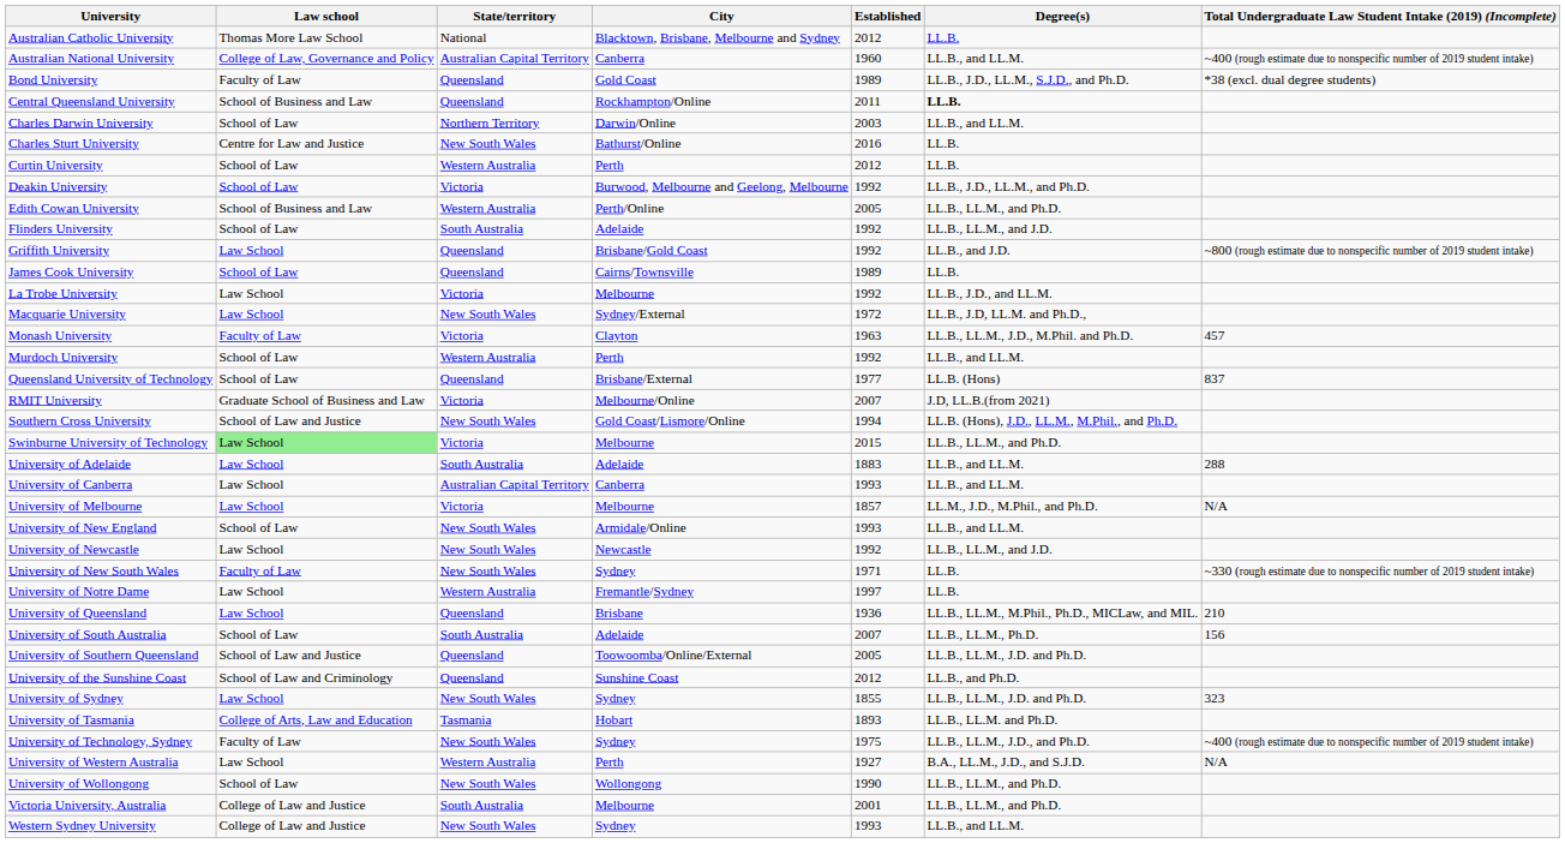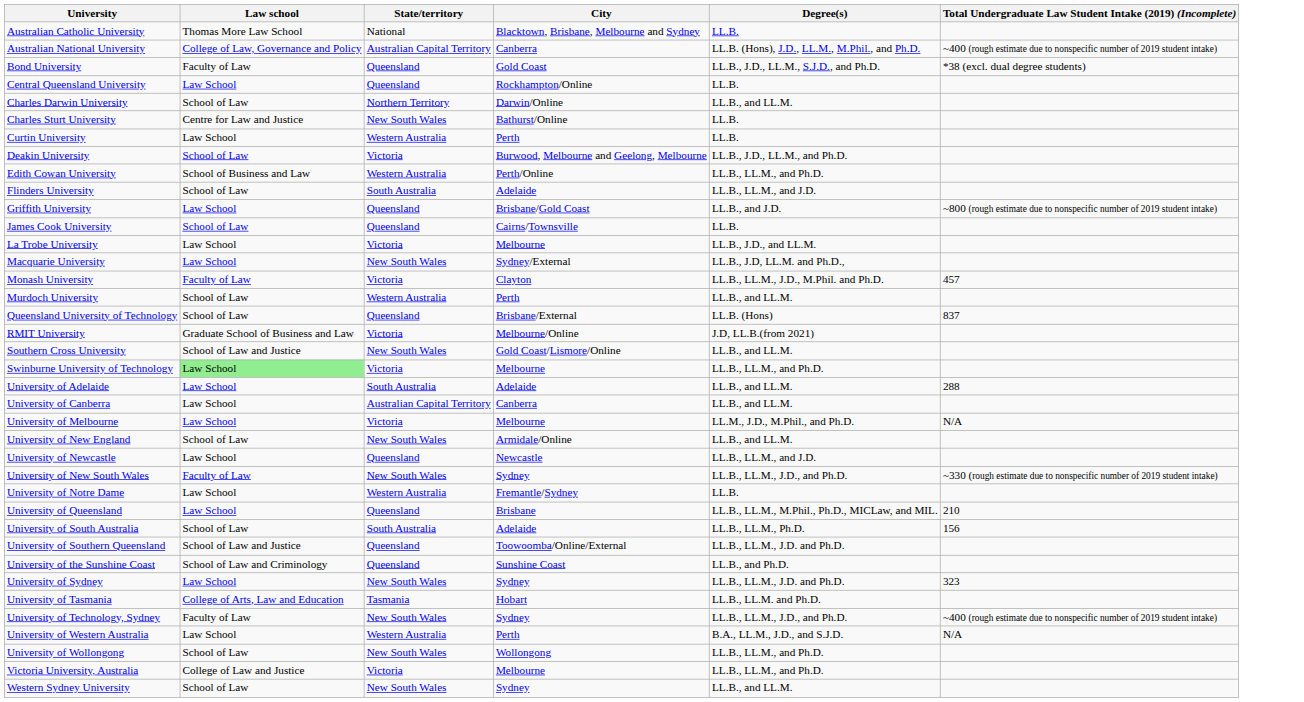- column: Established | 2012 | 1960 | 1989 | 2011 | 2003 | 2016 | 2012 | 1992 | 2005 | 1992 | 1992 | 1989 | 1992 | 1972 | 1963 | 1992 | 1977 | 2007 | 1994 | 2015 | 1883 | 1993 | 1857 | 1993 | 1992 | 1971 | 1997 | 1936 | 2007 | 2005 | 2012 | 1855 | 1893 | 1975 | 1927 | 1990 | 2001 | 1993
Australian National University | Degree(s): LL.B., and LL.M. -> LL.B. (Hons), J.D., LL.M., M.Phil., and Ph.D.
Central Queensland University | Law school: School of Business and Law -> Law School
Central Queensland University | Degree(s): bold -> normal
Curtin University | Law school: School of Law -> Law School
Southern Cross University | Degree(s): LL.B. (Hons), J.D., LL.M., M.Phil., and Ph.D. -> LL.B., and LL.M.
University of Newcastle | State/territory: New South Wales -> Queensland
University of New South Wales | Degree(s): LL.B. -> LL.B., LL.M., J.D., and Ph.D.
Victoria University, Australia | State/territory: South Australia -> Victoria
Western Sydney University | Law school: College of Law and Justice -> School of Law
